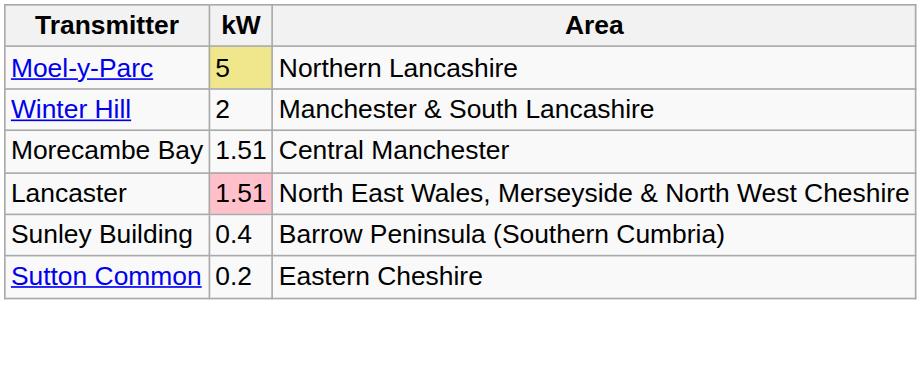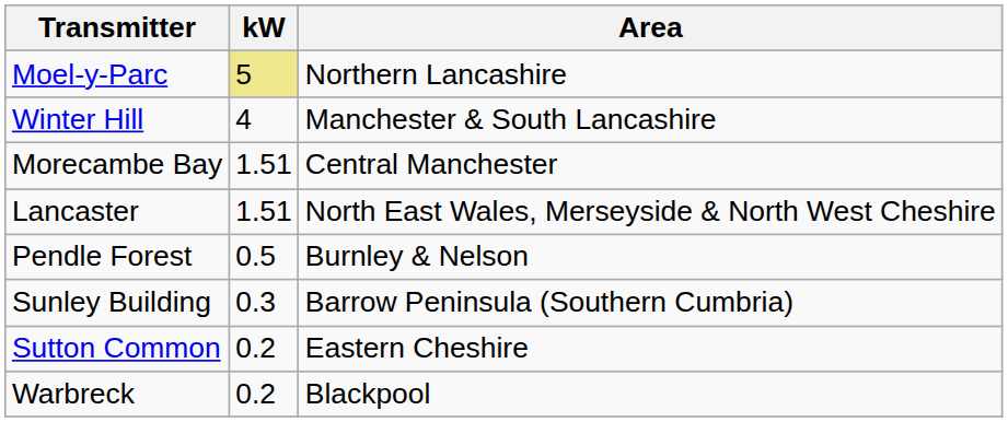Winter Hill | kW: 2 -> 4
Lancaster | kW: pink background -> no background
+ row: Pendle Forest | 0.5 | Burnley & Nelson
Sunley Building | kW: 0.4 -> 0.3
+ row: Warbreck | 0.2 | Blackpool
